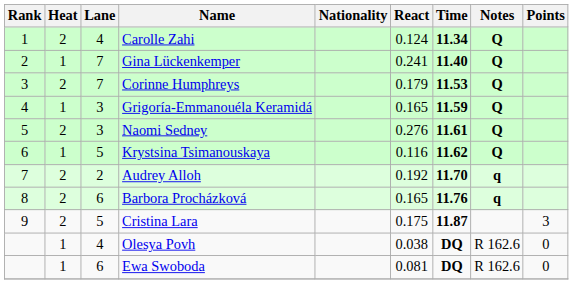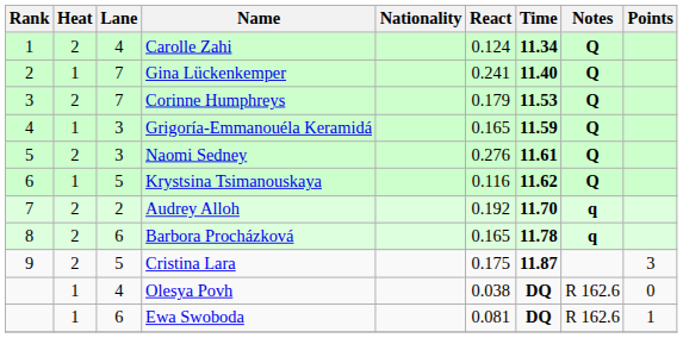Barbora Procházková | Time: 11.76 -> 11.78
Ewa Swoboda | Points: 0 -> 1
